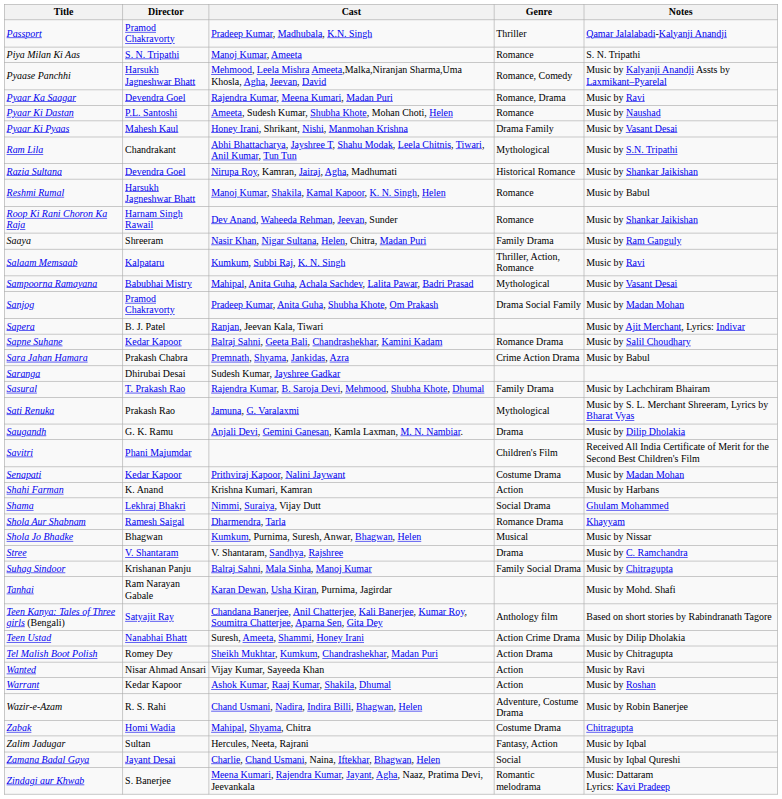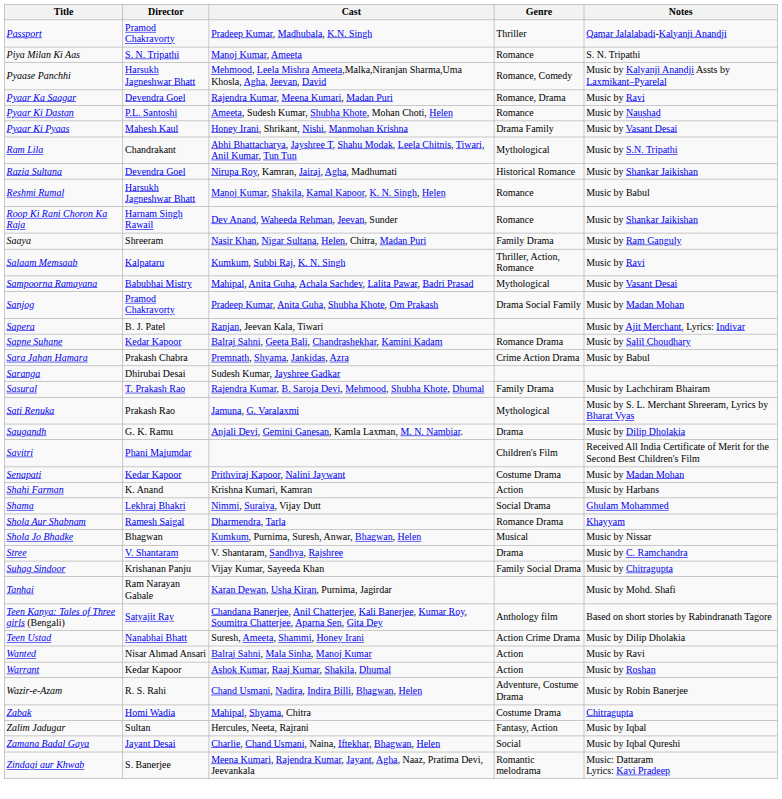Suhag Sindoor | Cast: Balraj Sahni, Mala Sinha, Manoj Kumar -> Vijay Kumar, Sayeeda Khan
- row: Tel Malish Boot Polish | Romey Dey | Sheikh Mukhtar, Kumkum, Chandrashekhar, Madan Puri | Action Drama | Music by Chitragupta
Wanted | Cast: Vijay Kumar, Sayeeda Khan -> Balraj Sahni, Mala Sinha, Manoj Kumar
